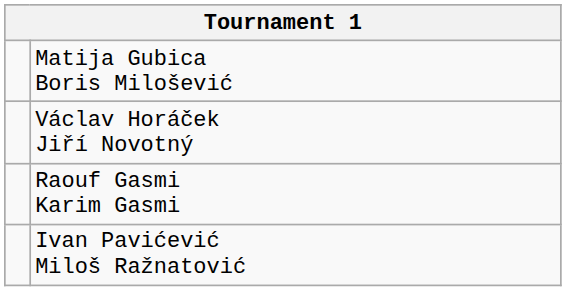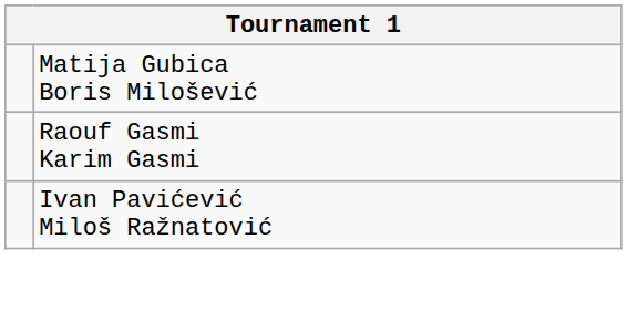- row: Václav Horáček Jiří Novotný
